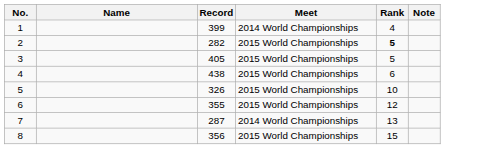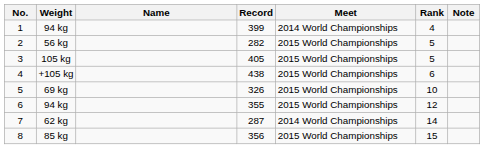+ column: Weight | 94 kg | 56 kg | 105 kg | +105 kg | 69 kg | 94 kg | 62 kg | 85 kg
2 | Rank: bold -> normal
7 | Rank: 13 -> 14
